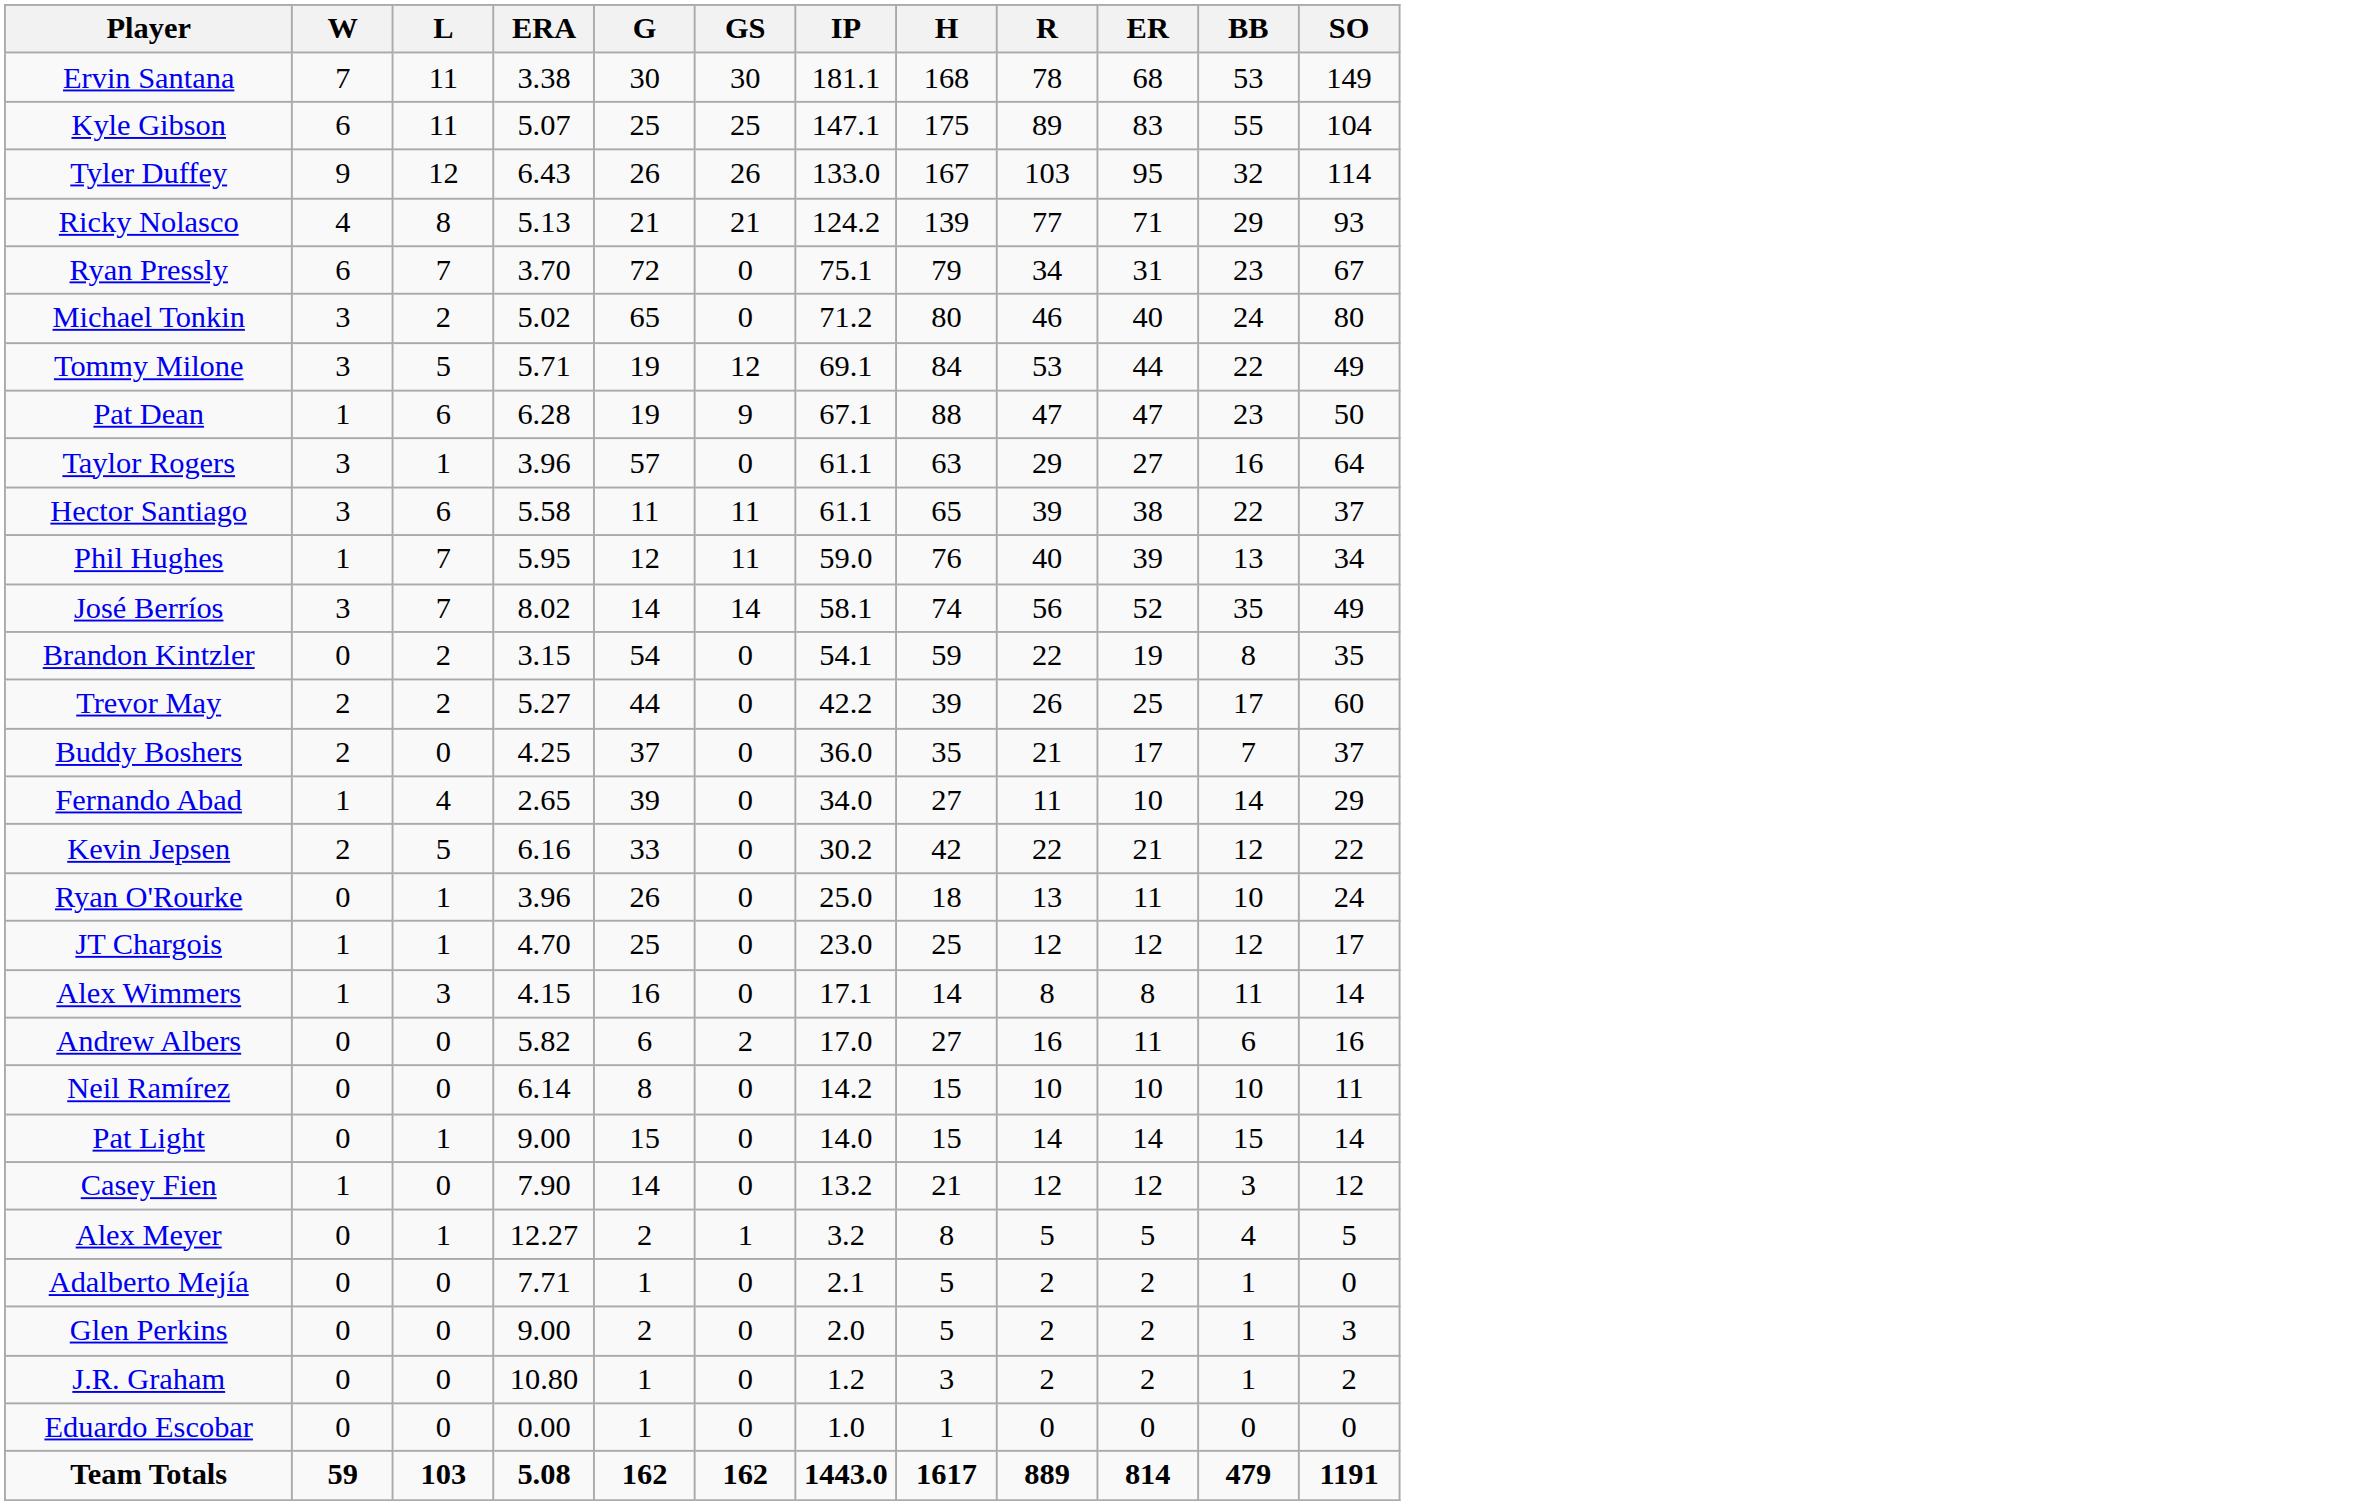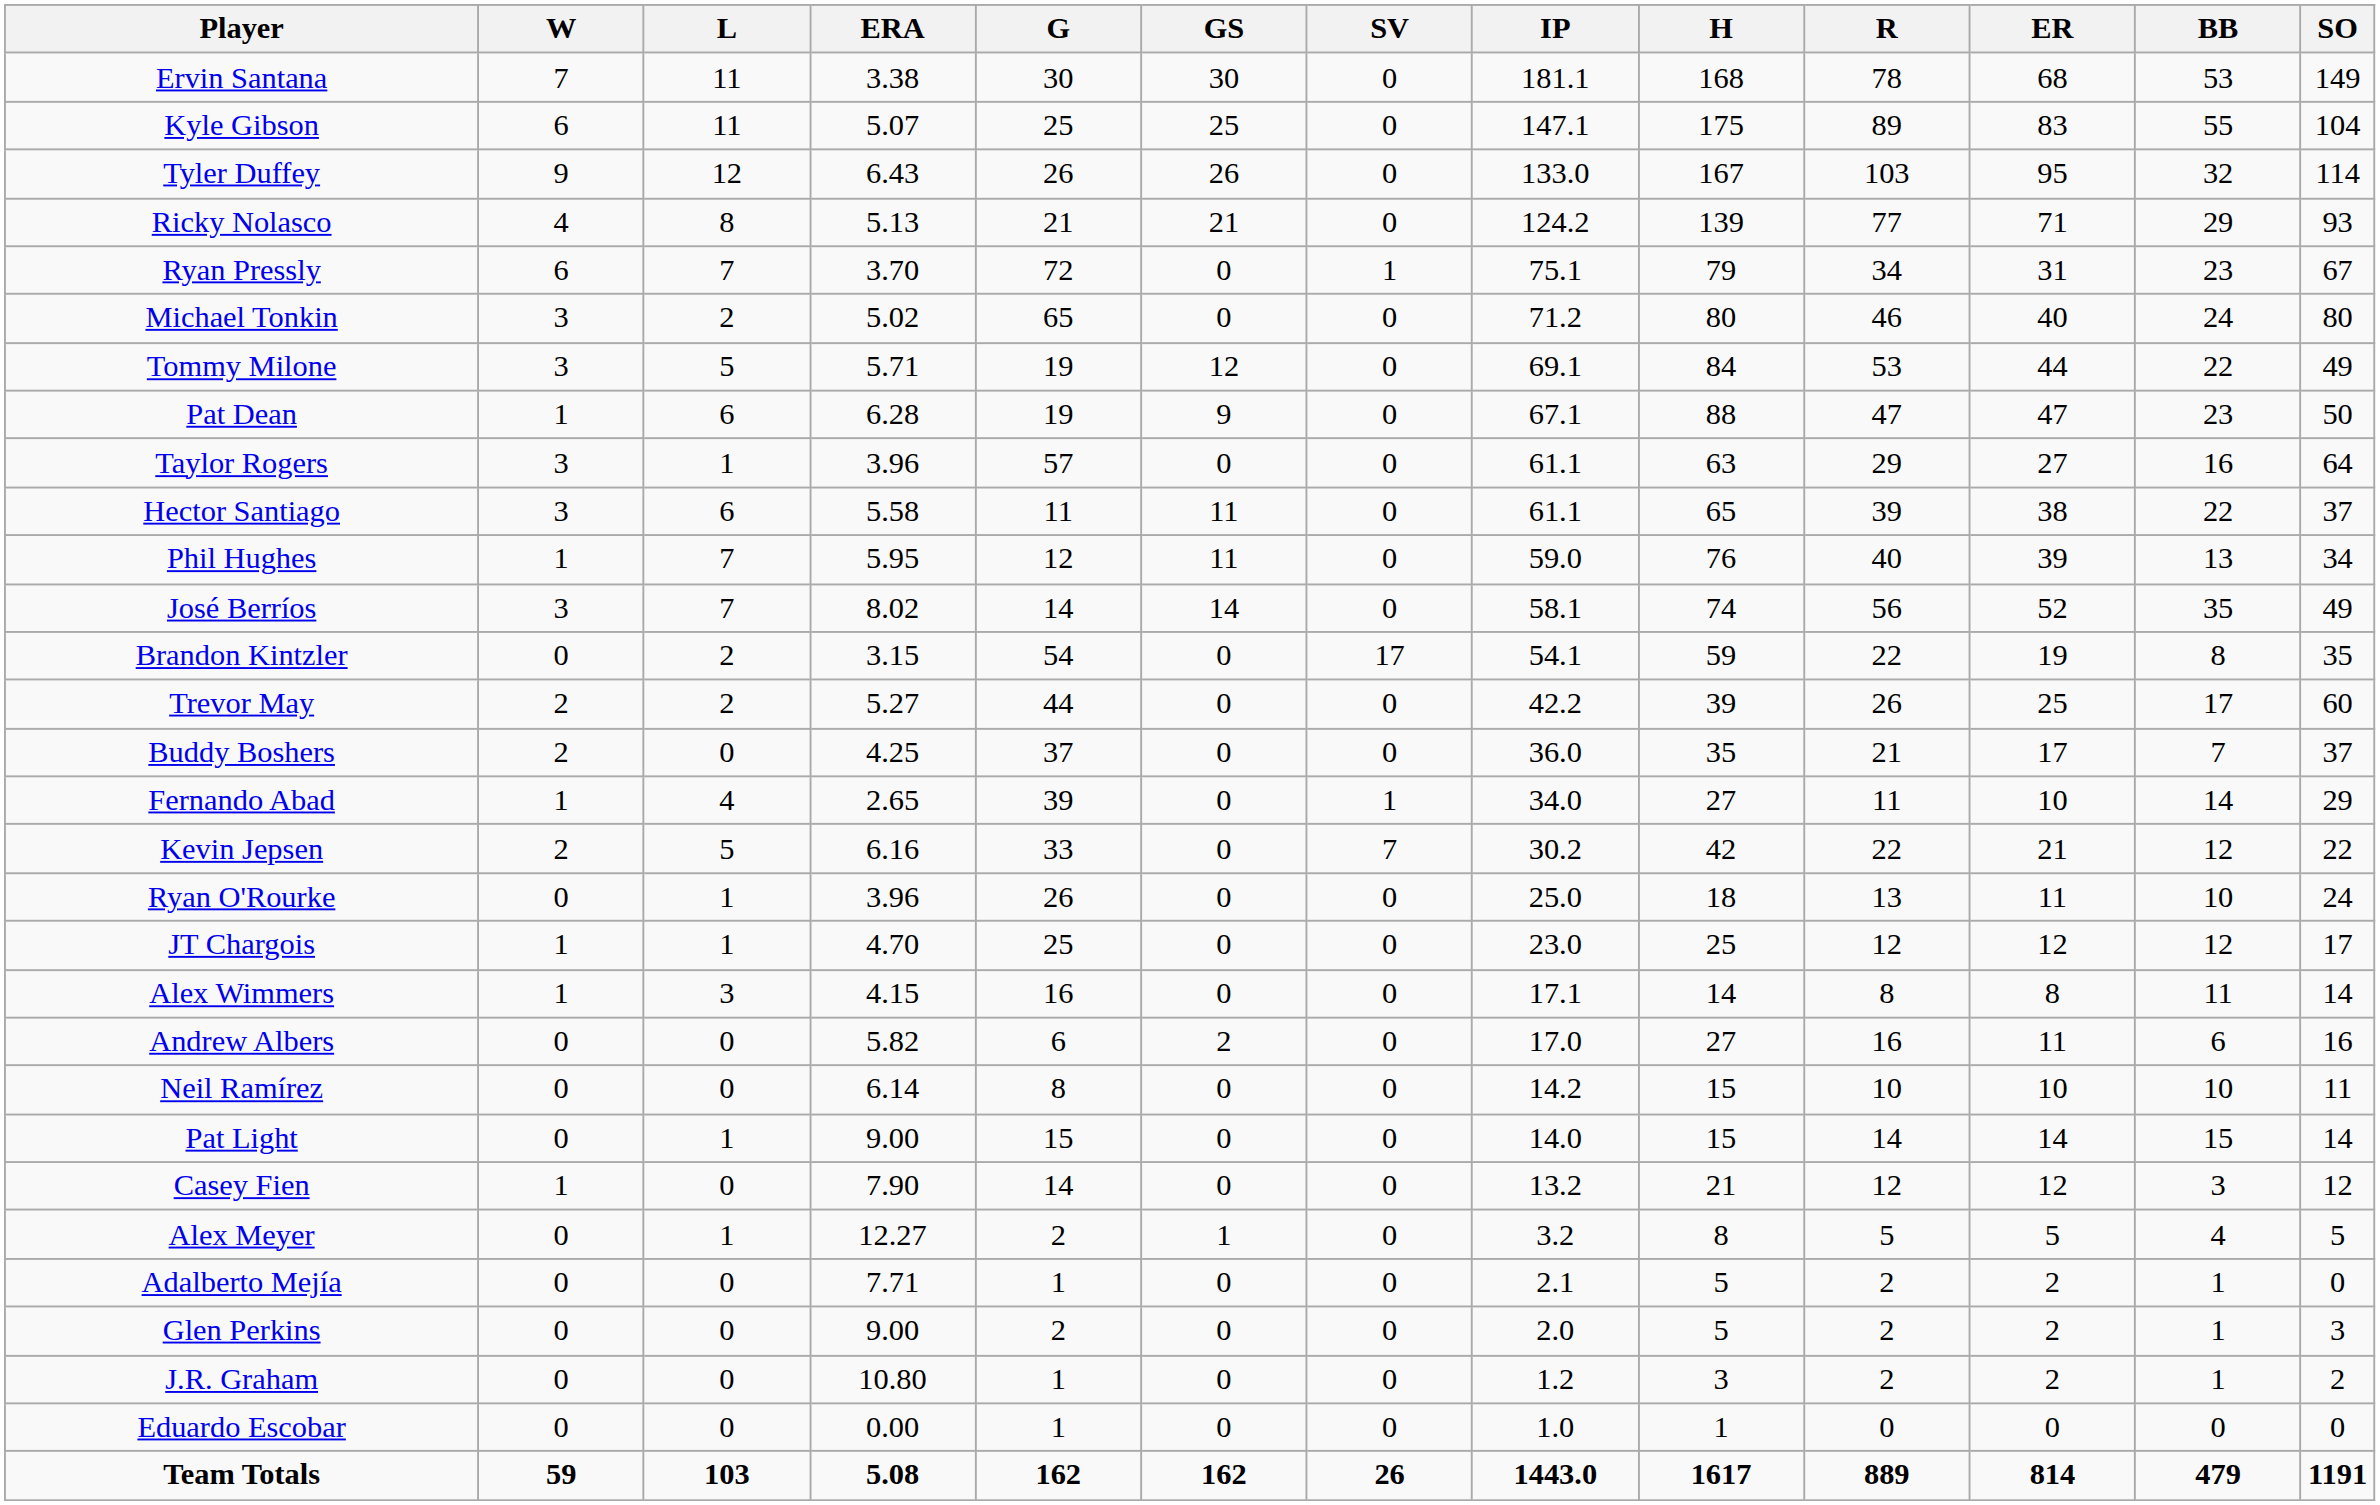+ column: SV | 0 | 0 | 0 | 0 | 1 | 0 | 0 | 0 | 0 | 0 | 0 | 0 | 17 | 0 | 0 | 1 | 7 | 0 | 0 | 0 | 0 | 0 | 0 | 0 | 0 | 0 | 0 | 0 | 0 | 26
